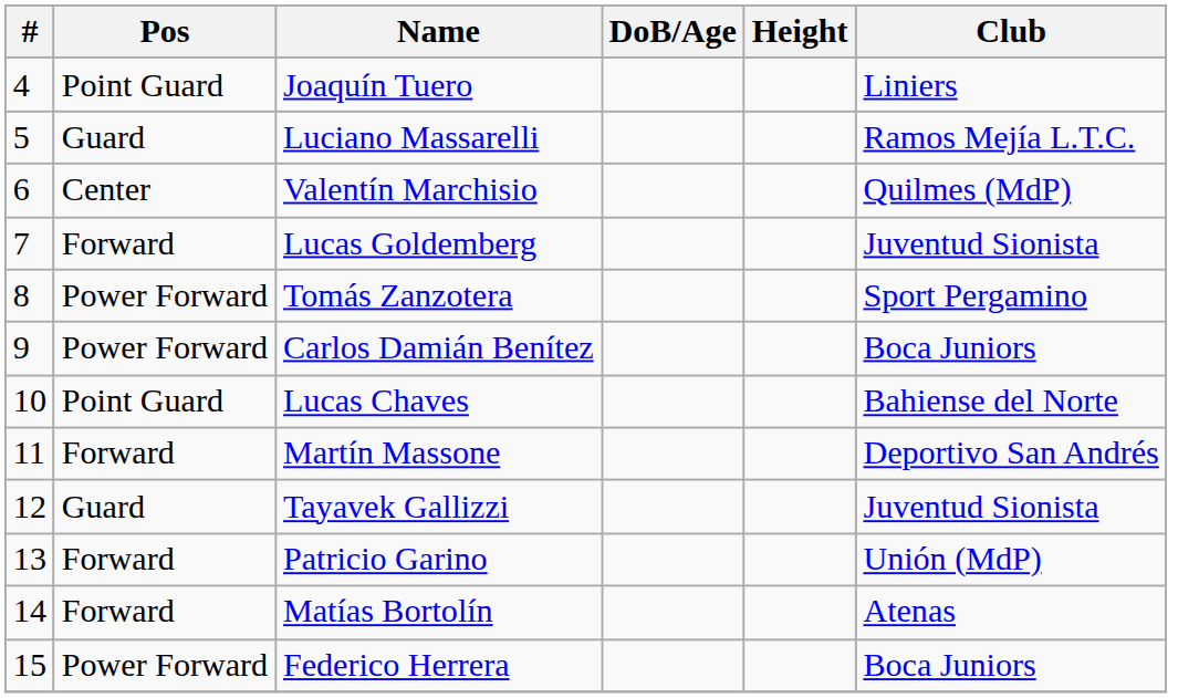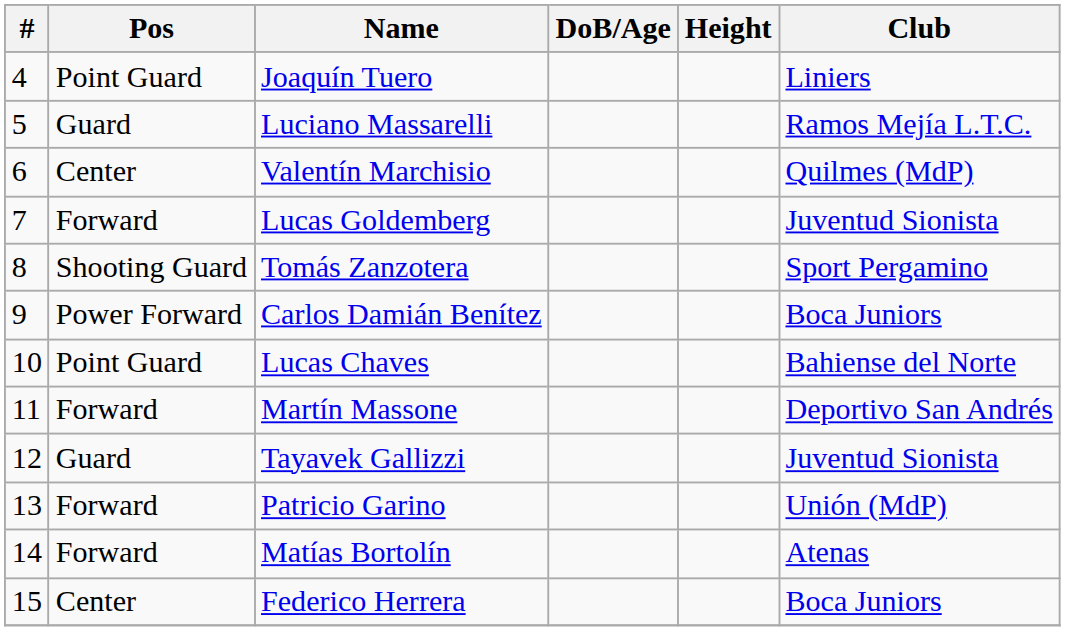Tomás Zanzotera | Pos: Power Forward -> Shooting Guard
Federico Herrera | Pos: Power Forward -> Center
